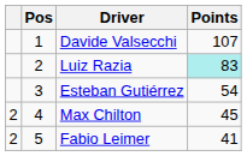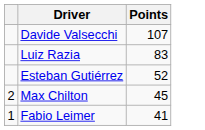- column: Pos | 1 | 2 | 3 | 4 | 5
Luiz Razia | Points: paleturquoise background -> no background
Esteban Gutiérrez | Points: 54 -> 52
Fabio Leimer | column 1: 2 -> 1
